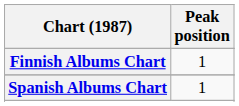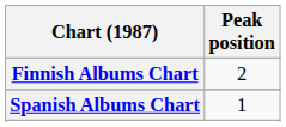Finnish Albums Chart | Peak position: 1 -> 2
